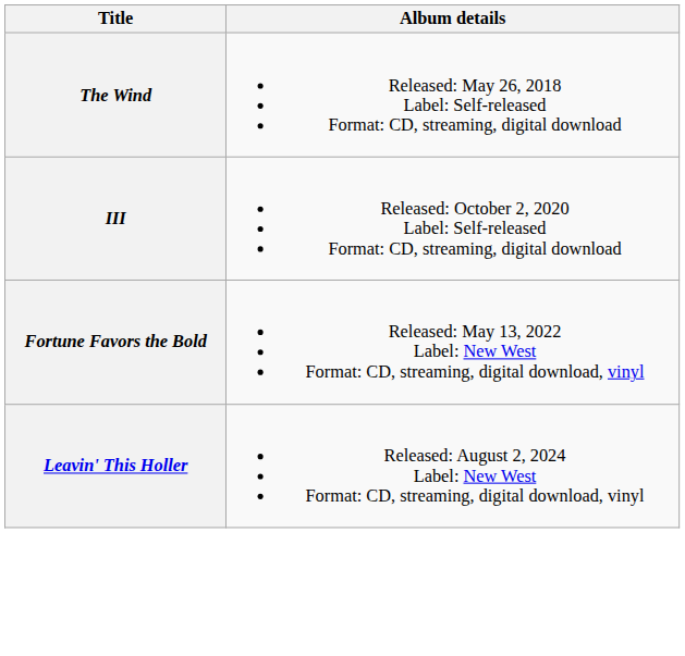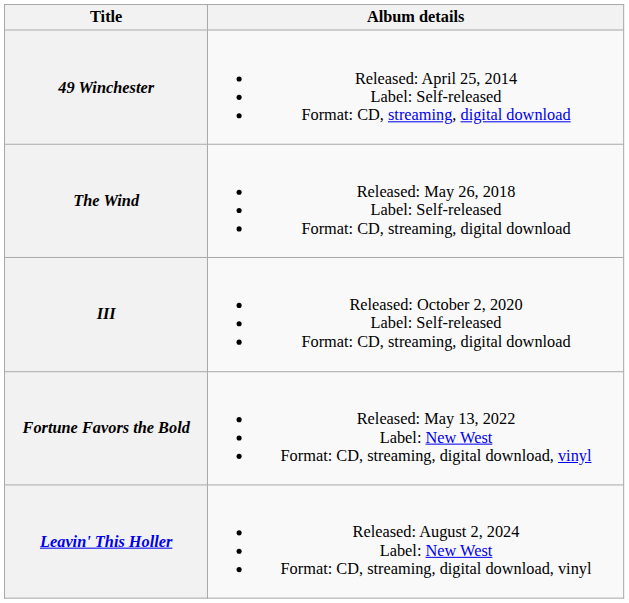+ row: 49 Winchester | Released: April 25, 2014 Label: Self-released Format: CD, streaming, digital download
